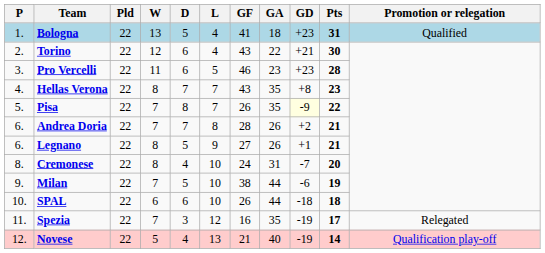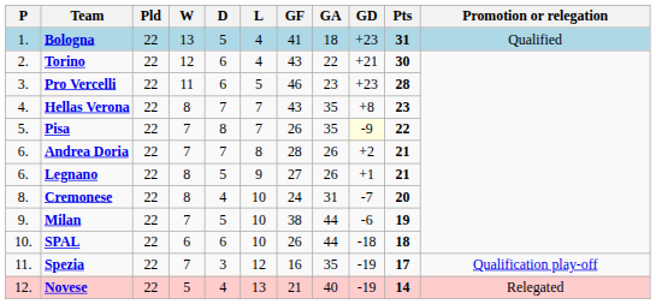Spezia | Promotion or relegation: Relegated -> Qualification play-off
Novese | Promotion or relegation: Qualification play-off -> Relegated
